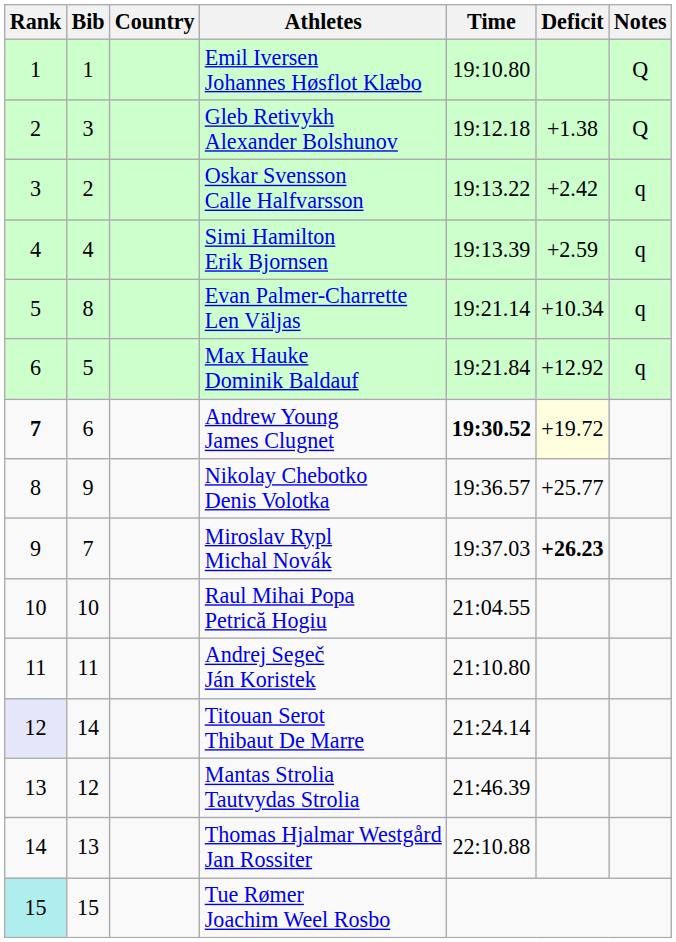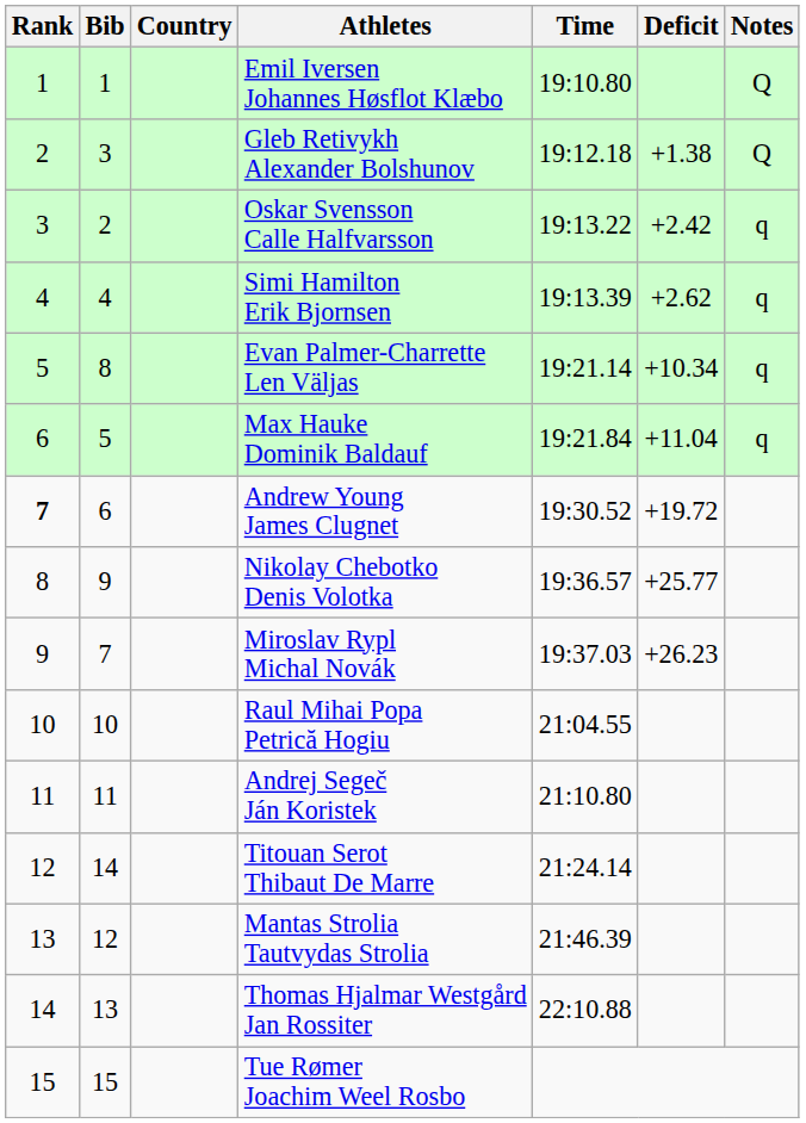Simi Hamilton Erik Bjornsen | Deficit: +2.59 -> +2.62
Max Hauke Dominik Baldauf | Deficit: +12.92 -> +11.04
Andrew Young James Clugnet | Time: bold -> normal
Andrew Young James Clugnet | Deficit: lightyellow background -> no background
Miroslav Rypl Michal Novák | Deficit: bold -> normal
Titouan Serot Thibaut De Marre | Rank: lavender background -> no background
Tue Rømer Joachim Weel Rosbo | Rank: paleturquoise background -> no background
